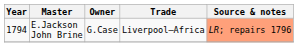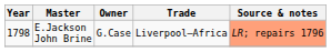E.Jackson John Brine | Year: 1794 -> 1798
